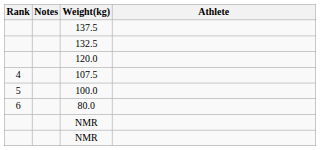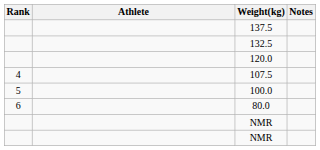columns swapped: Athlete <-> Notes
